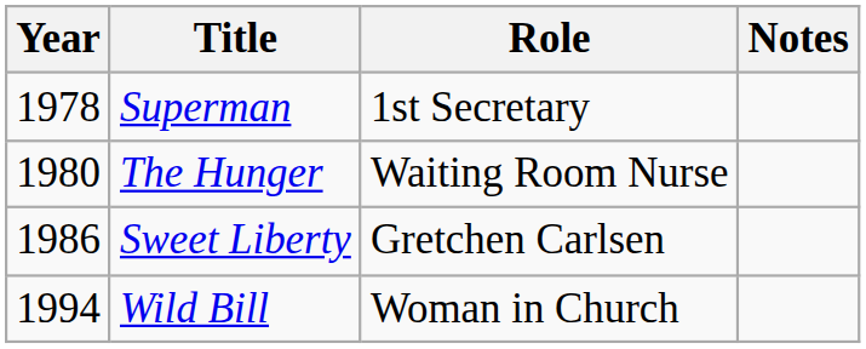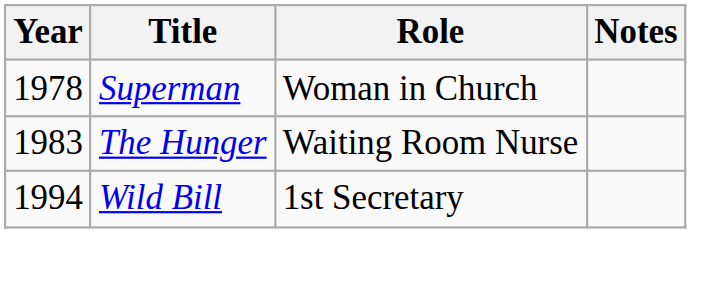Superman | Role: 1st Secretary -> Woman in Church
The Hunger | Year: 1980 -> 1983
- row: 1986 | Sweet Liberty | Gretchen Carlsen
Wild Bill | Role: Woman in Church -> 1st Secretary
